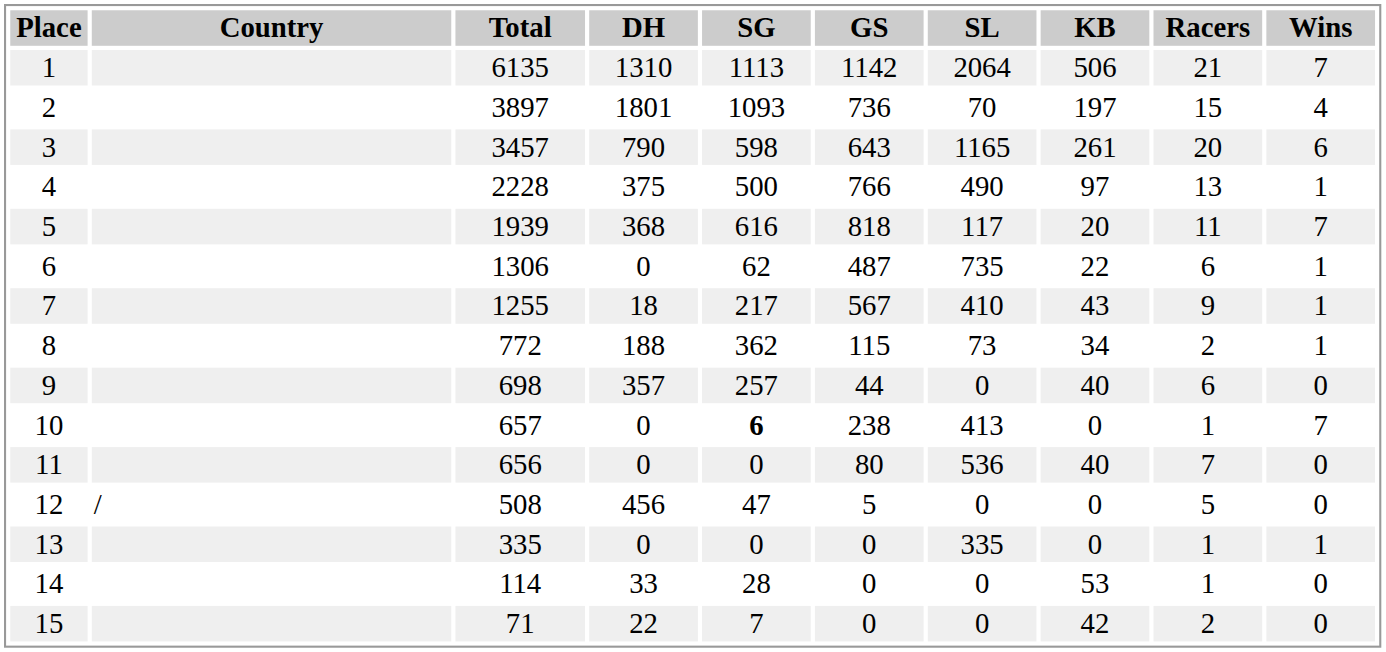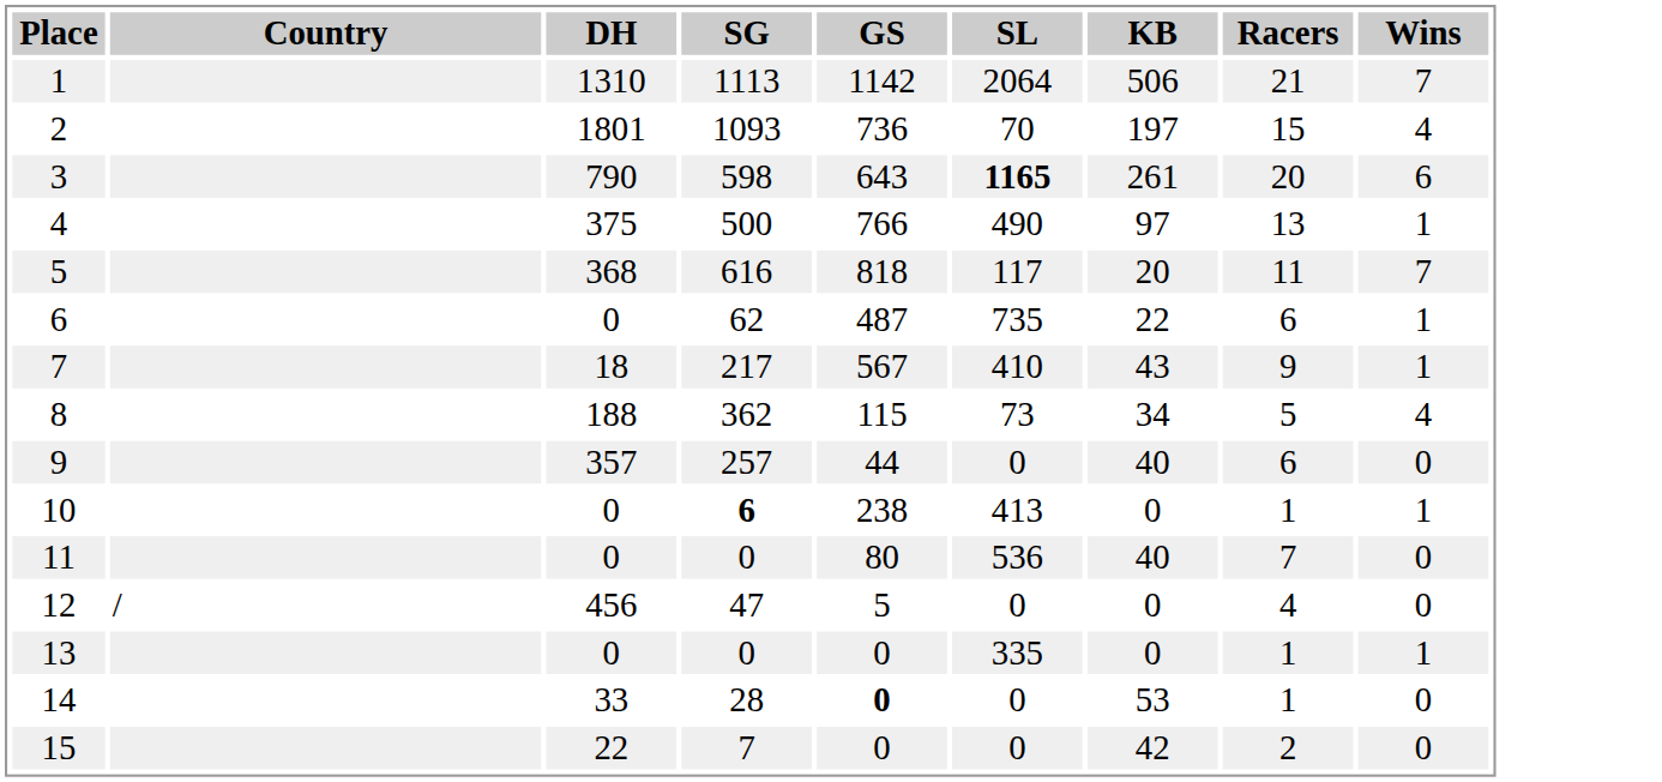- column: Total | 6135 | 3897 | 3457 | 2228 | 1939 | 1306 | 1255 | 772 | 698 | 657 | 656 | 508 | 335 | 114 | 71
3 | SL: normal -> bold
8 | Racers: 2 -> 5
8 | Wins: 1 -> 4
10 | Wins: 7 -> 1
12 | Racers: 5 -> 4
14 | GS: normal -> bold
